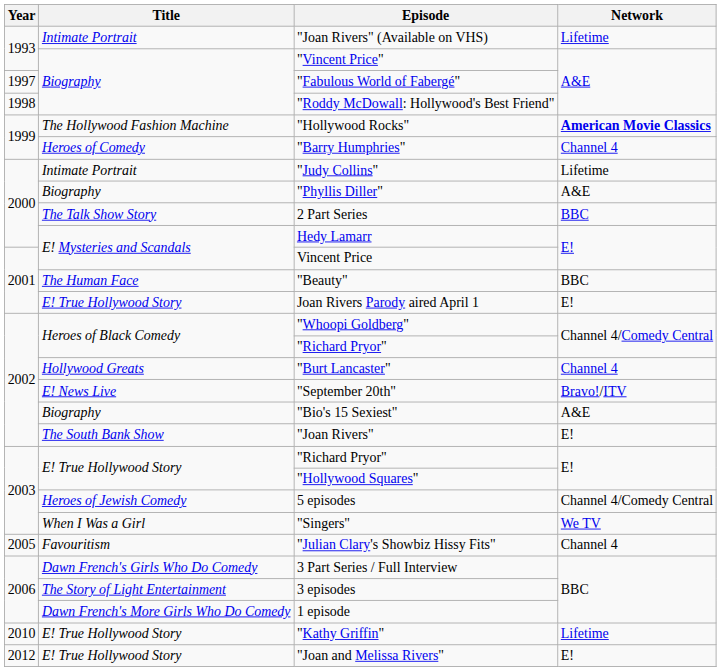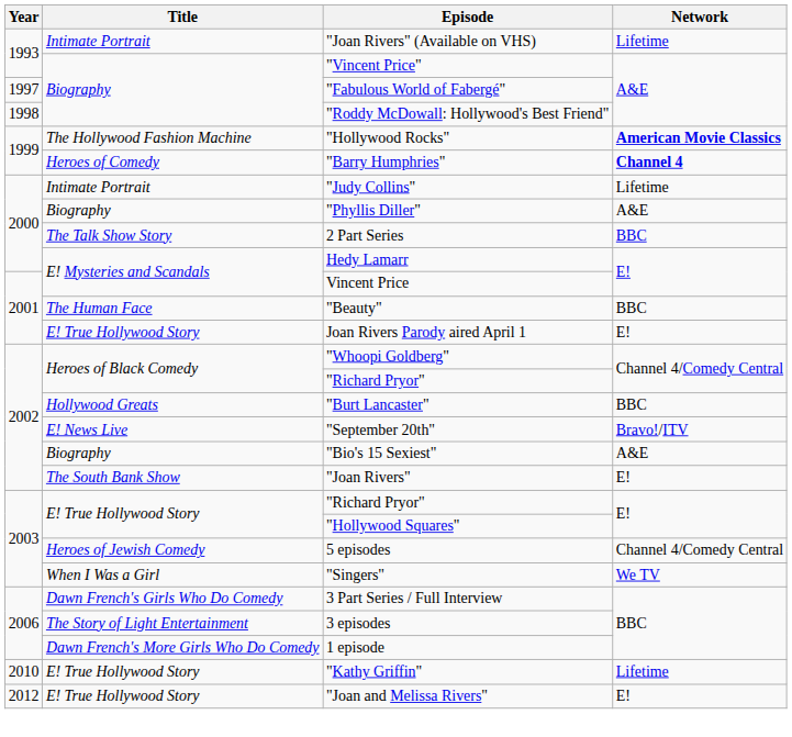"Barry Humphries" | Network: normal -> bold
"Burt Lancaster" | Network: Channel 4 -> BBC
- row: 2005 | Favouritism | "Julian Clary's Showbiz Hissy Fits" | Channel 4
